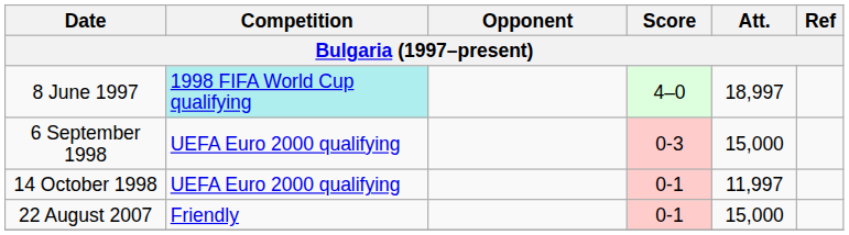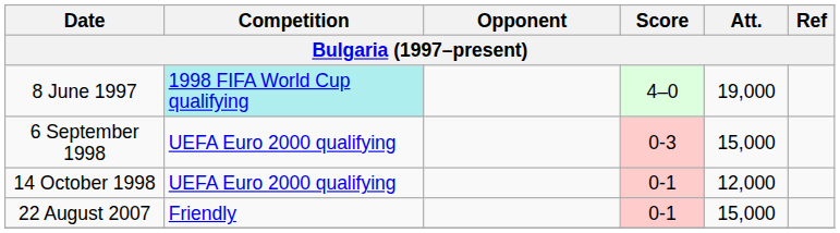8 June 1997 | Att.: 18,997 -> 19,000
14 October 1998 | Att.: 11,997 -> 12,000
